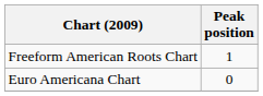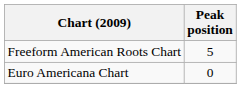Freeform American Roots Chart | Peak position: 1 -> 5
